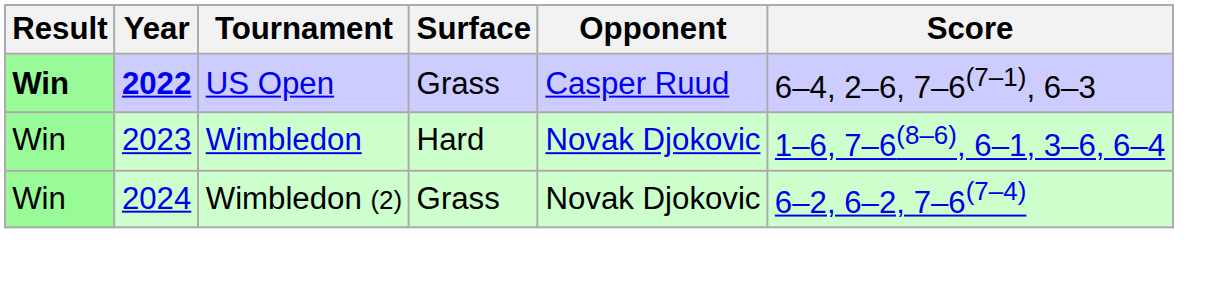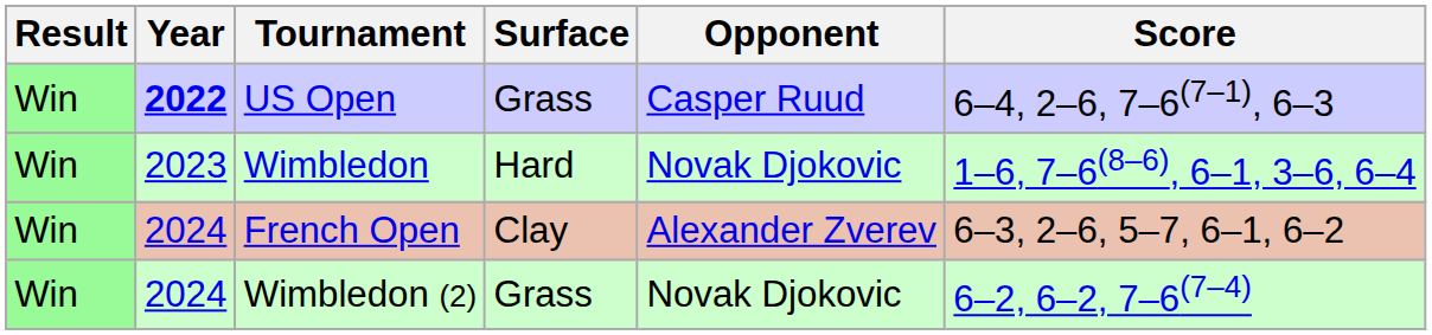US Open | Result: bold -> normal
+ row: Win | 2024 | French Open | Clay | Alexander Zverev | 6–3, 2–6, 5–7, 6–1, 6–2
